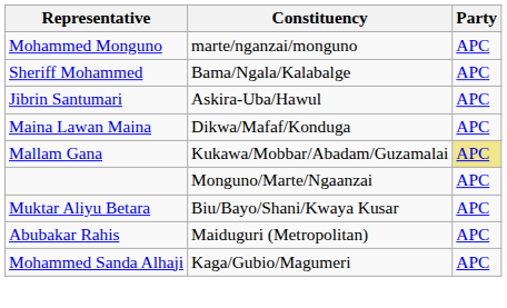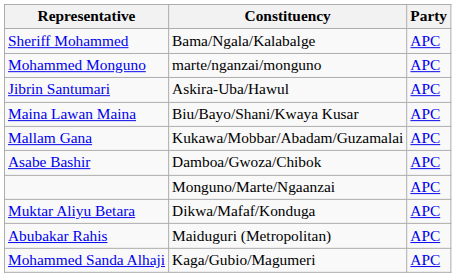rows swapped: Mohammed Monguno <-> Sheriff Mohammed
Maina Lawan Maina | Constituency: Dikwa/Mafaf/Konduga -> Biu/Bayo/Shani/Kwaya Kusar
Mallam Gana | Party: khaki background -> no background
+ row: Asabe Bashir | Damboa/Gwoza/Chibok | APC
Muktar Aliyu Betara | Constituency: Biu/Bayo/Shani/Kwaya Kusar -> Dikwa/Mafaf/Konduga
